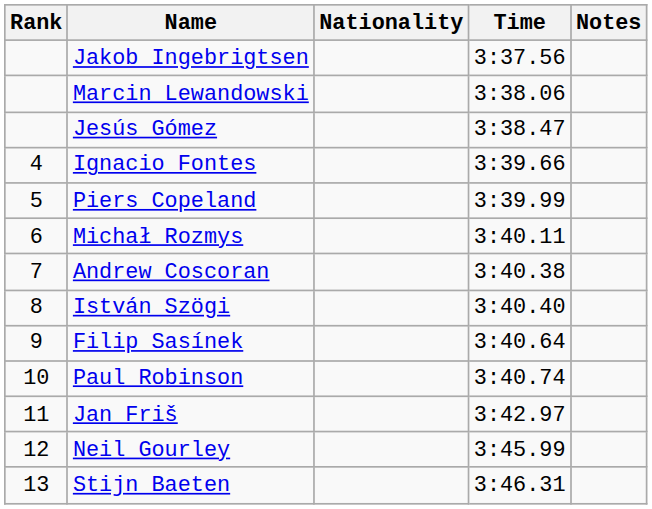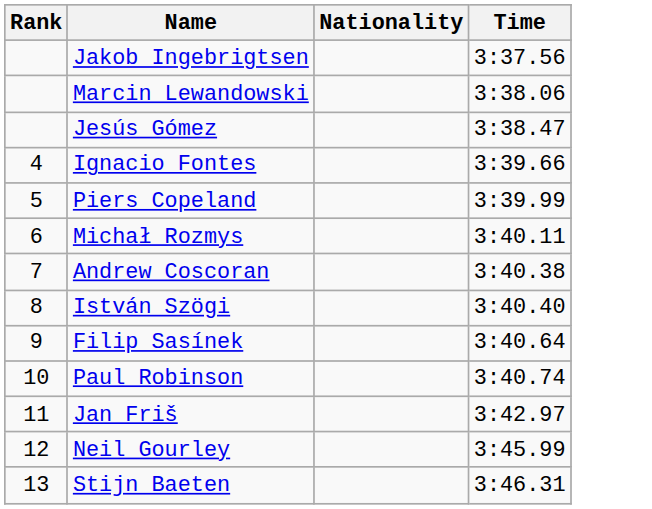- column: Notes
